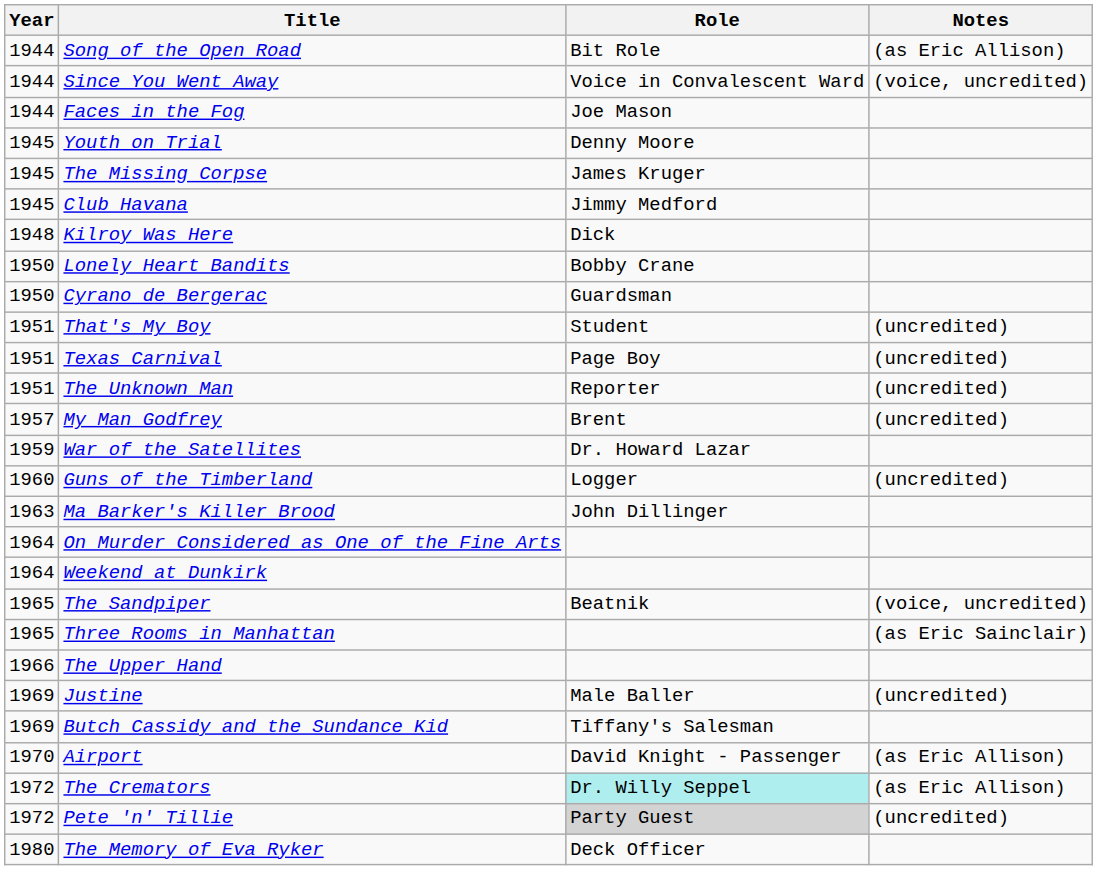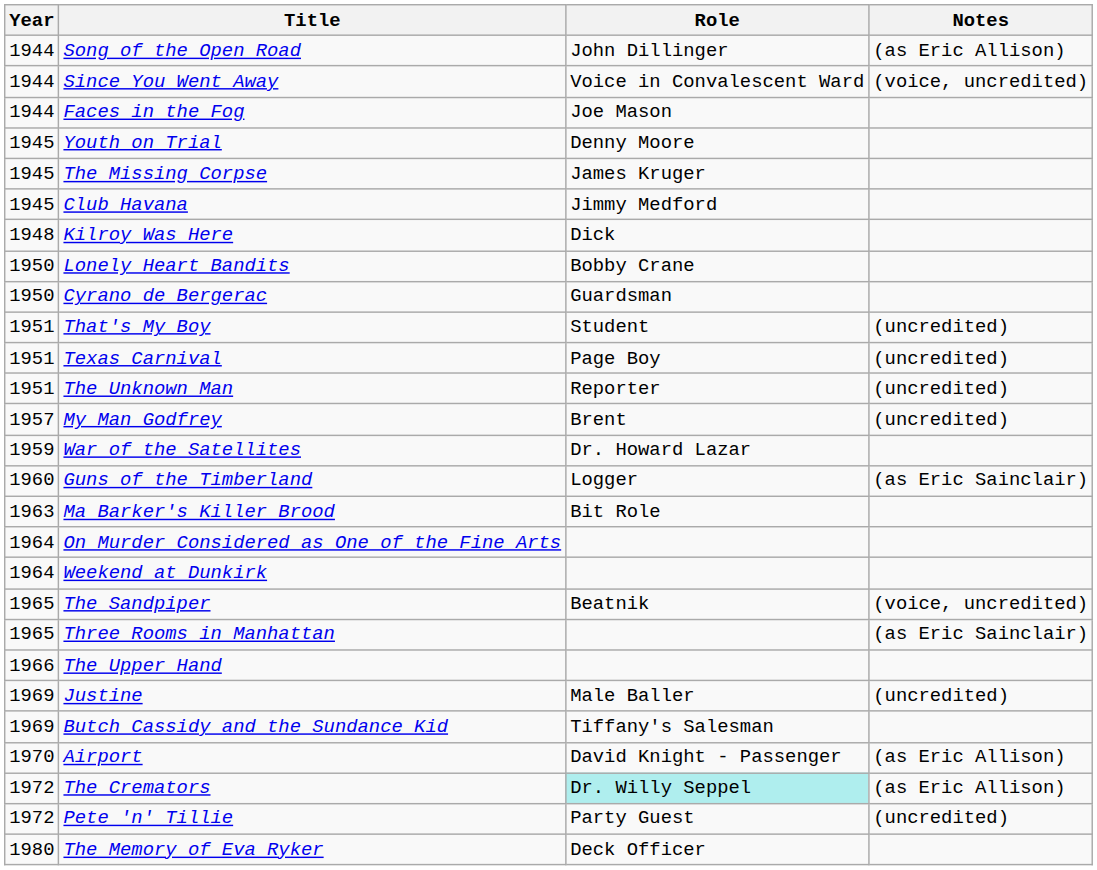Song of the Open Road | Role: Bit Role -> John Dillinger
Guns of the Timberland | Notes: (uncredited) -> (as Eric Sainclair)
Ma Barker's Killer Brood | Role: John Dillinger -> Bit Role
Pete 'n' Tillie | Role: lightgrey background -> no background
